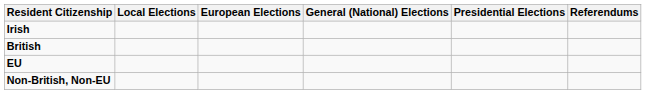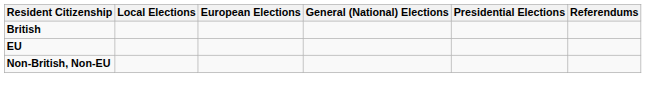- row: Irish
